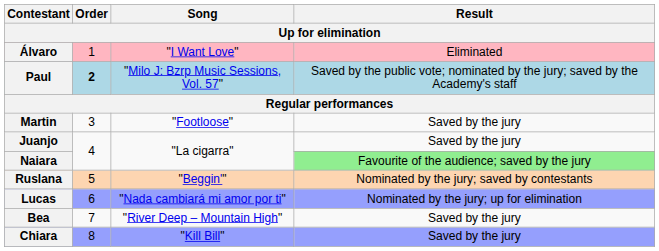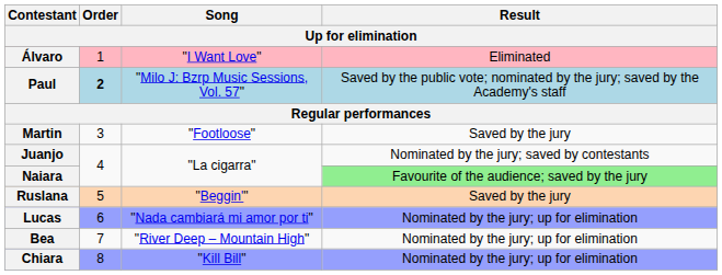Juanjo | Result: Saved by the jury -> Nominated by the jury; saved by contestants
Ruslana | Result: Nominated by the jury; saved by contestants -> Saved by the jury
Bea | Result: Saved by the jury -> Nominated by the jury; up for elimination
Chiara | Result: Saved by the jury -> Nominated by the jury; up for elimination
